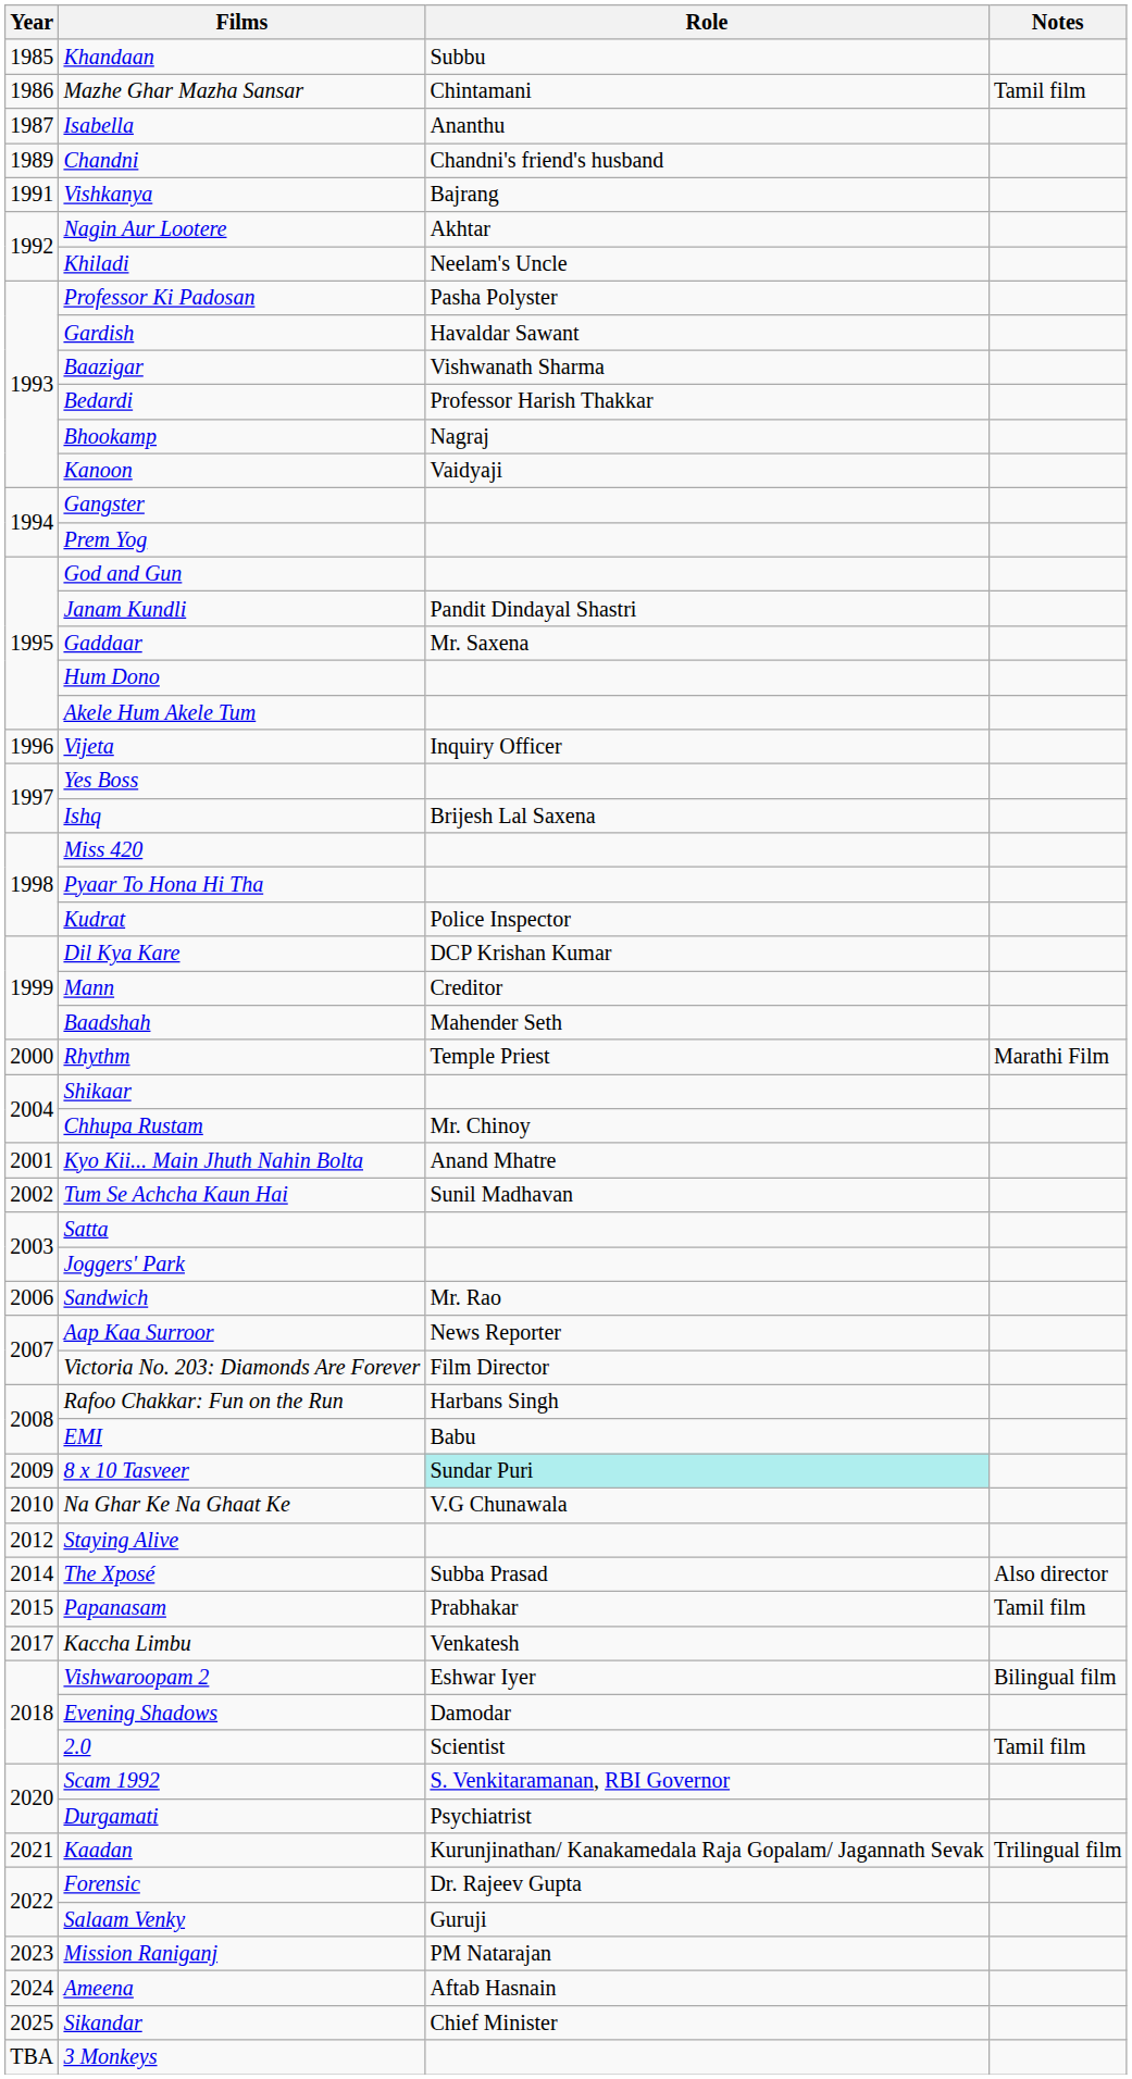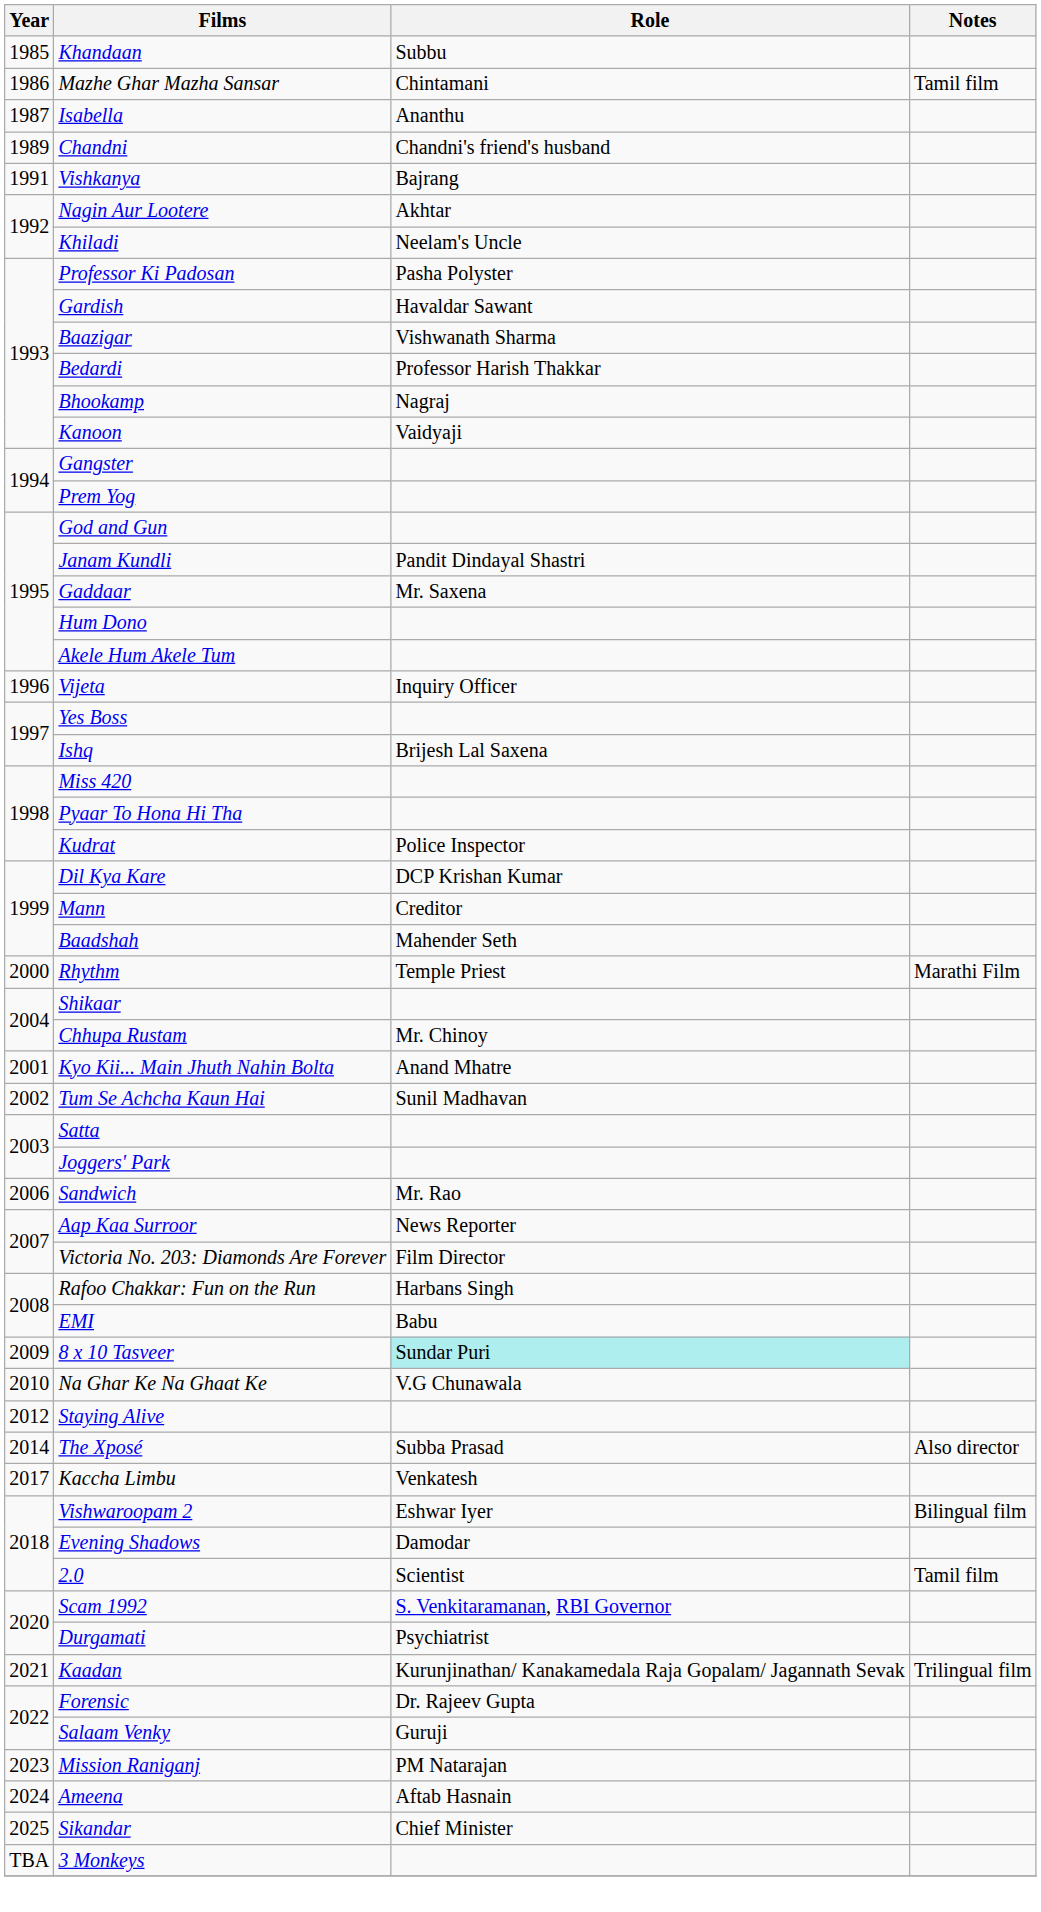- row: 2015 | Papanasam | Prabhakar | Tamil film
